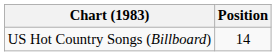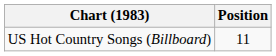US Hot Country Songs (Billboard) | Position: 14 -> 11
